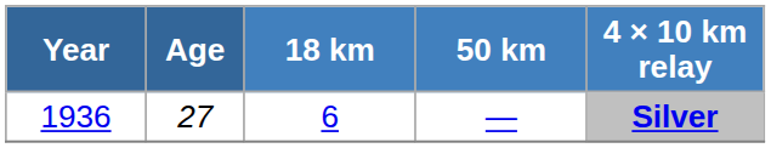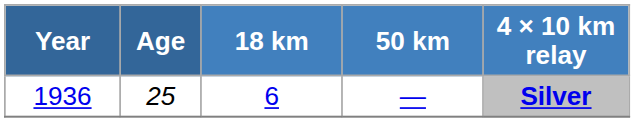1936 | Age: 27 -> 25
